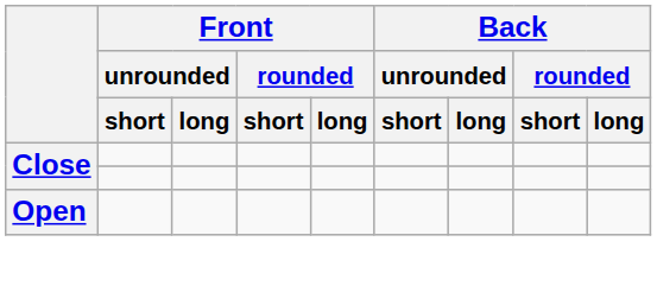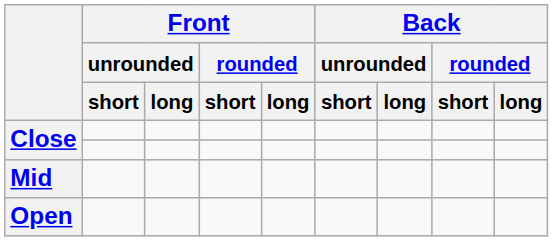+ row: Mid
